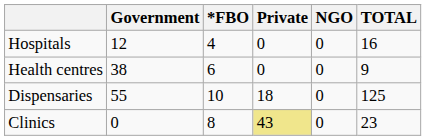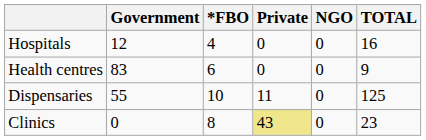Health centres | Government: 38 -> 83
Dispensaries | Private: 18 -> 11
